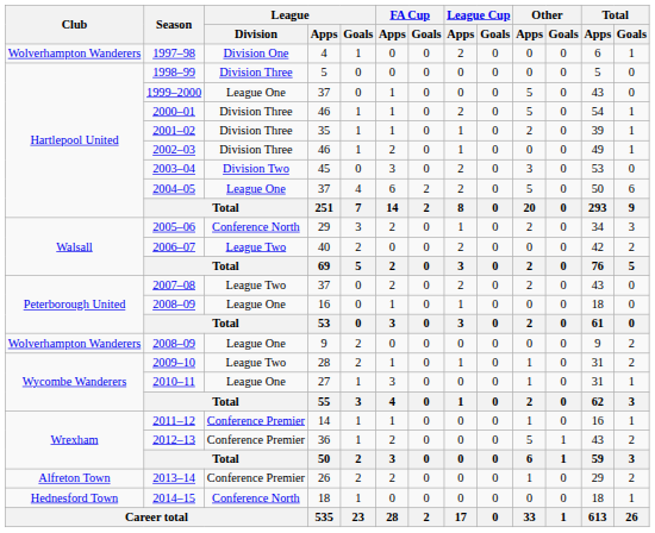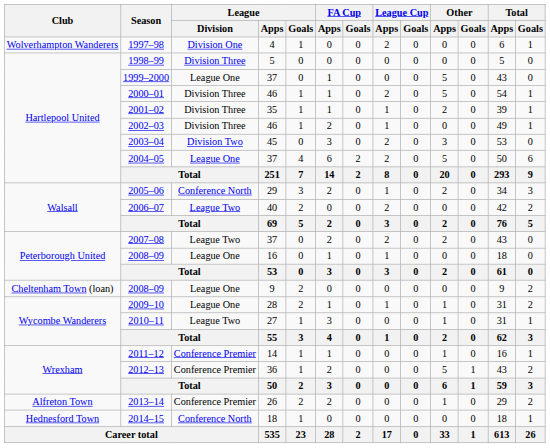2008–09 / 9 | Club: Wolverhampton Wanderers -> Cheltenham Town (loan)
2009–10 | League / Division: League Two -> League One
2010–11 | League / Division: League One -> League Two
